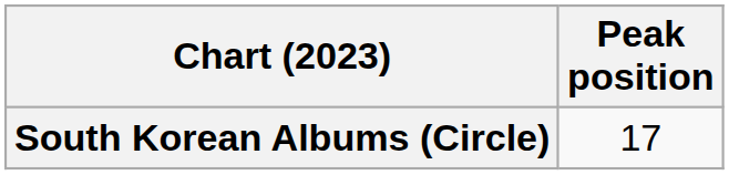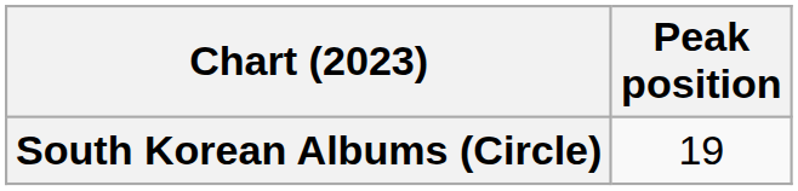South Korean Albums (Circle) | Peak position: 17 -> 19
